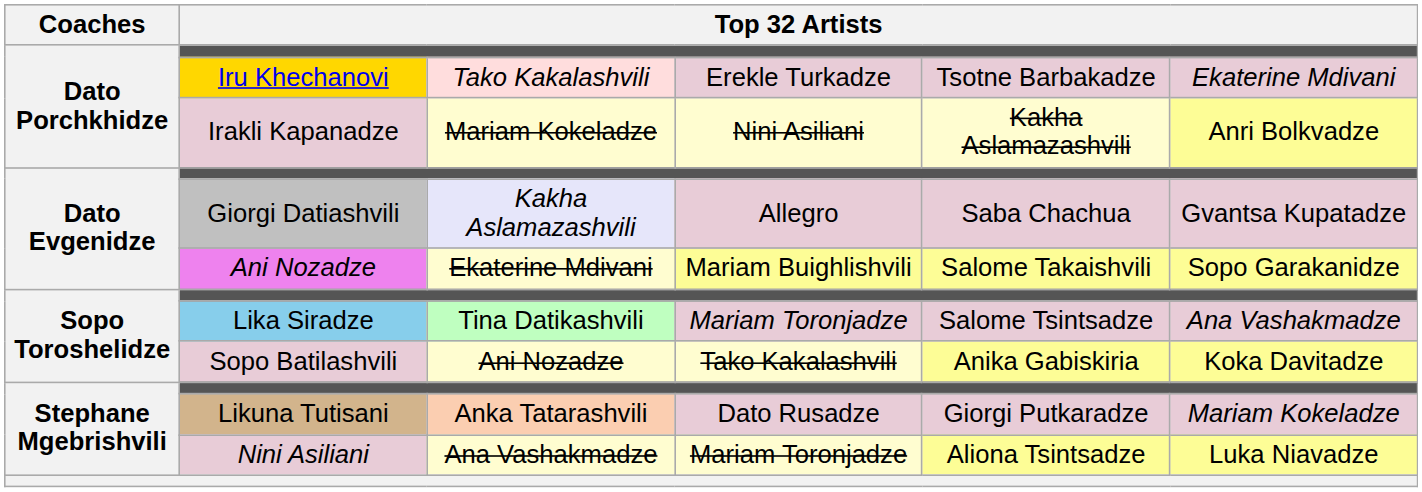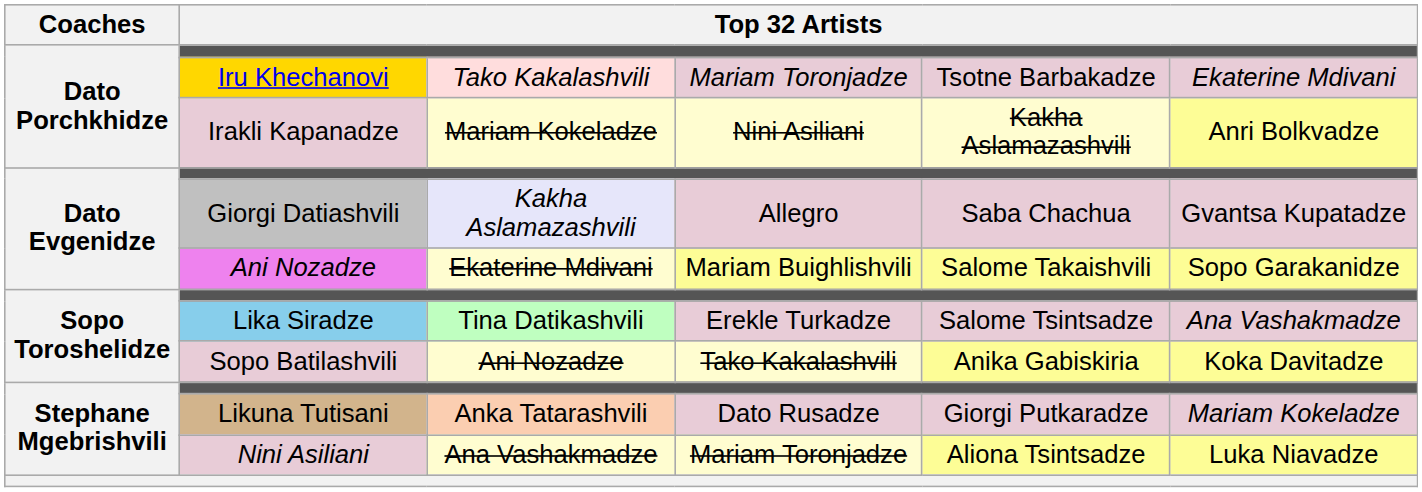Iru Khechanovi | column 4: Erekle Turkadze -> Mariam Toronjadze
Lika Siradze | column 4: Mariam Toronjadze -> Erekle Turkadze
